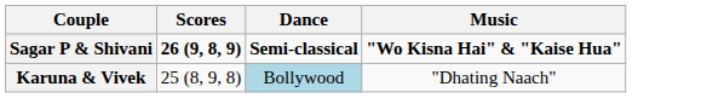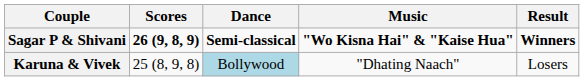+ column: Result | Winners | Losers
